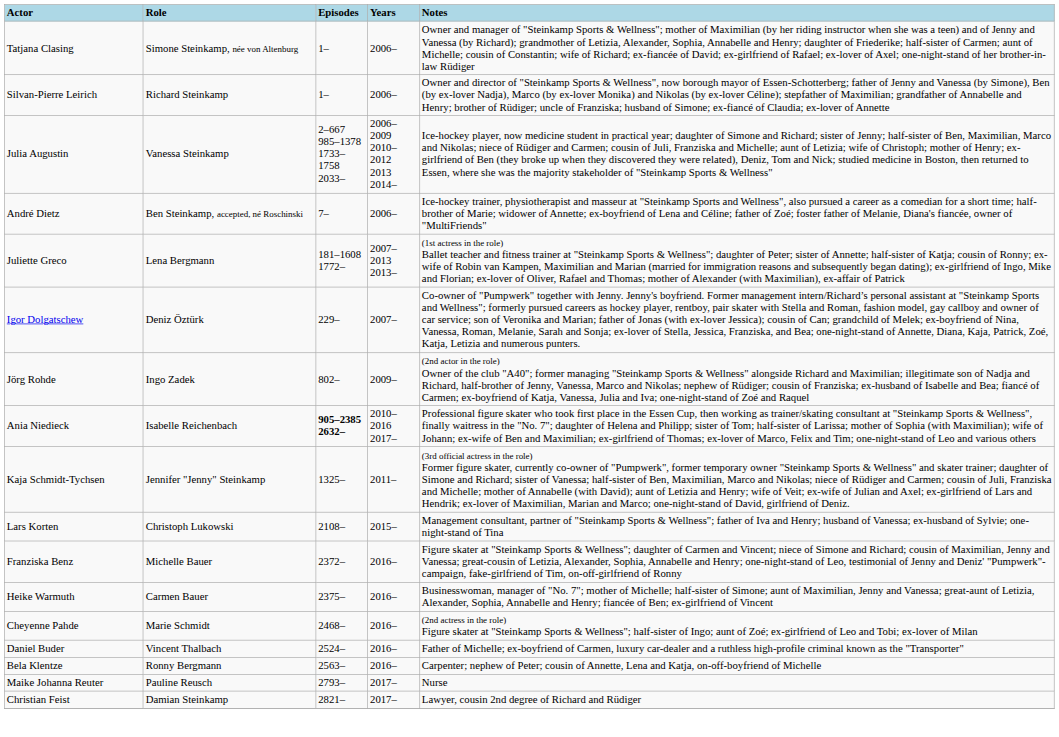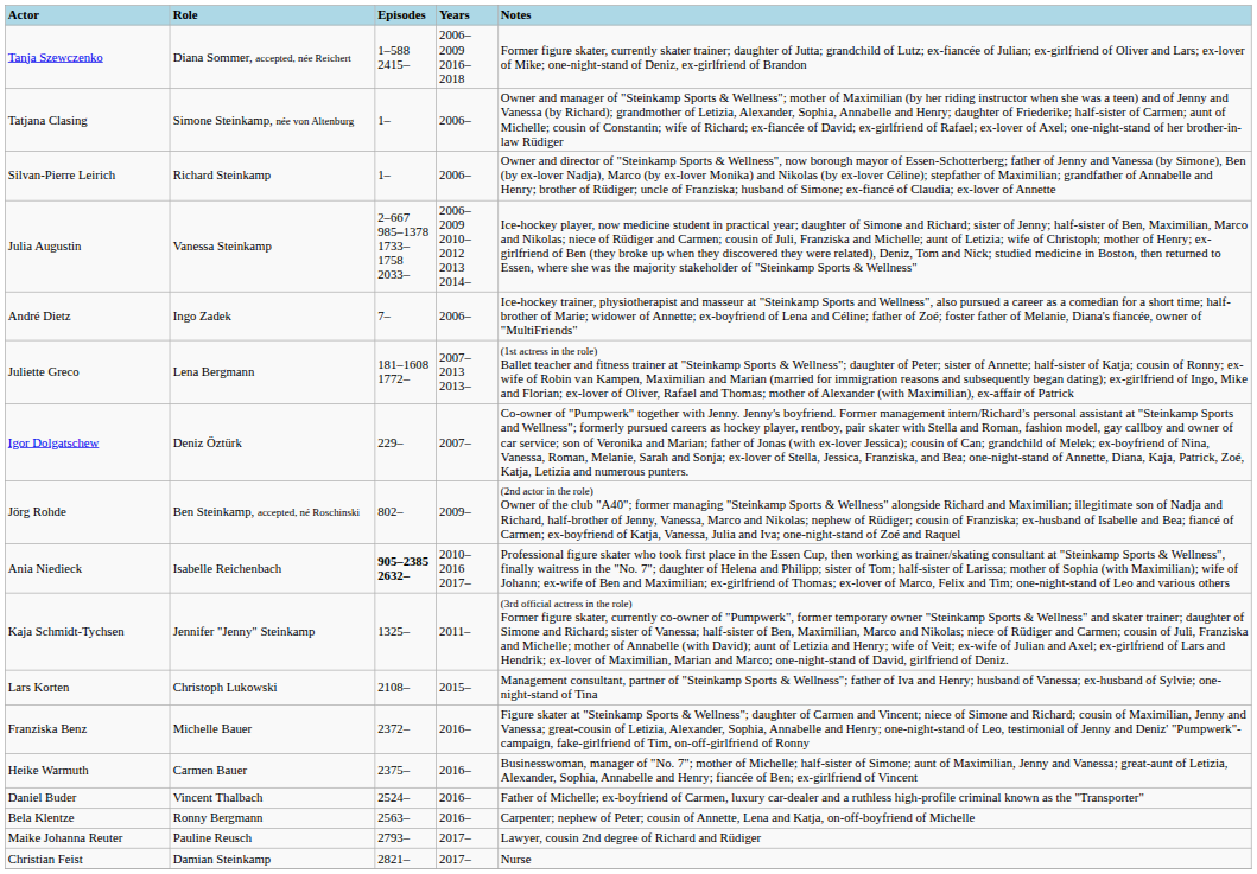+ row: Tanja Szewczenko | Diana Sommer, accepted, née Reichert | 1–588 2415– | 2006–2009 2016–2018 | Former figure skater, currently skater trainer; daughter of Jutta; grandchild of Lutz; ex-fiancée of Julian; ex-girlfriend of Oliver and Lars; ex-lover of Mike; one-night-stand of Deniz, ex-girlfriend of Brandon
André Dietz | Role: Ben Steinkamp, accepted, né Roschinski -> Ingo Zadek
Jörg Rohde | Role: Ingo Zadek -> Ben Steinkamp, accepted, né Roschinski
- row: Cheyenne Pahde | Marie Schmidt | 2468– | 2016– | (2nd actress in the role) Figure skater at "Steinkamp Sports & Wellness"; half-sister of Ingo; aunt of Zoé; ex-girlfriend of Leo and Tobi; ex-lover of Milan
Maike Johanna Reuter | Notes: Nurse -> Lawyer, cousin 2nd degree of Richard and Rüdiger
Christian Feist | Notes: Lawyer, cousin 2nd degree of Richard and Rüdiger -> Nurse
